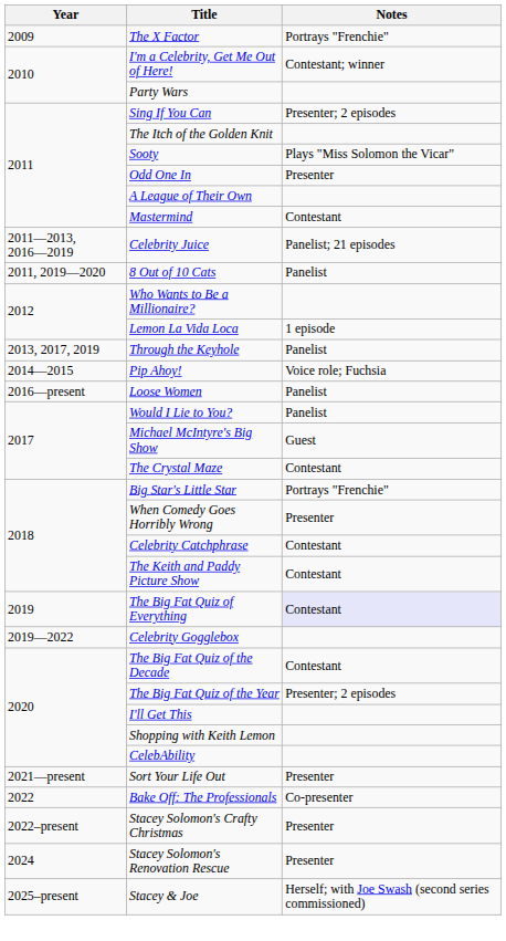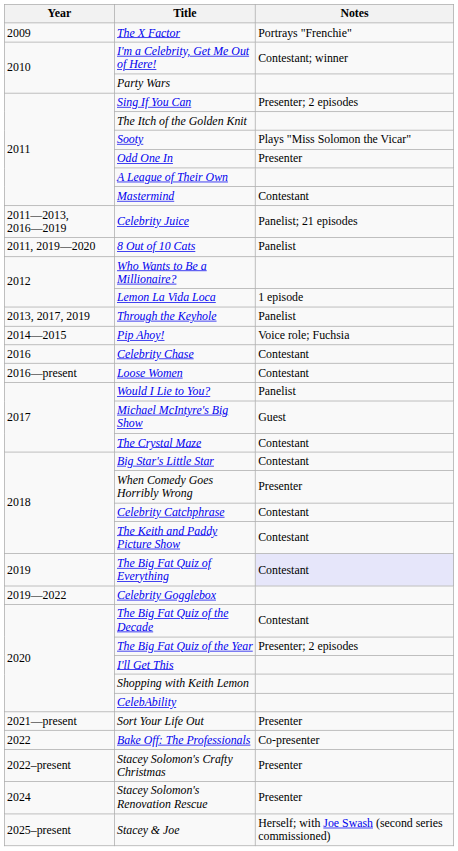+ row: 2016 | Celebrity Chase | Contestant
Loose Women | Notes: Panelist -> Contestant
Big Star's Little Star | Notes: Portrays "Frenchie" -> Contestant
